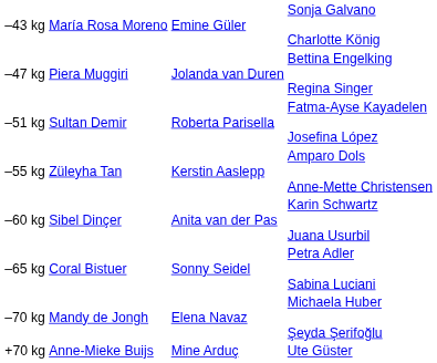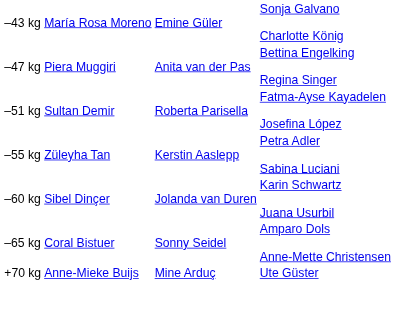–47 kg | column 3: Jolanda van Duren -> Anita van der Pas
–55 kg | column 4: Amparo Dols Anne-Mette Christensen -> Petra Adler Sabina Luciani
–60 kg | column 3: Anita van der Pas -> Jolanda van Duren
–65 kg | column 4: Petra Adler Sabina Luciani -> Amparo Dols Anne-Mette Christensen
- row: –70 kg | Mandy de Jongh | Elena Navaz | Michaela Huber Şeyda Şerifoğlu
